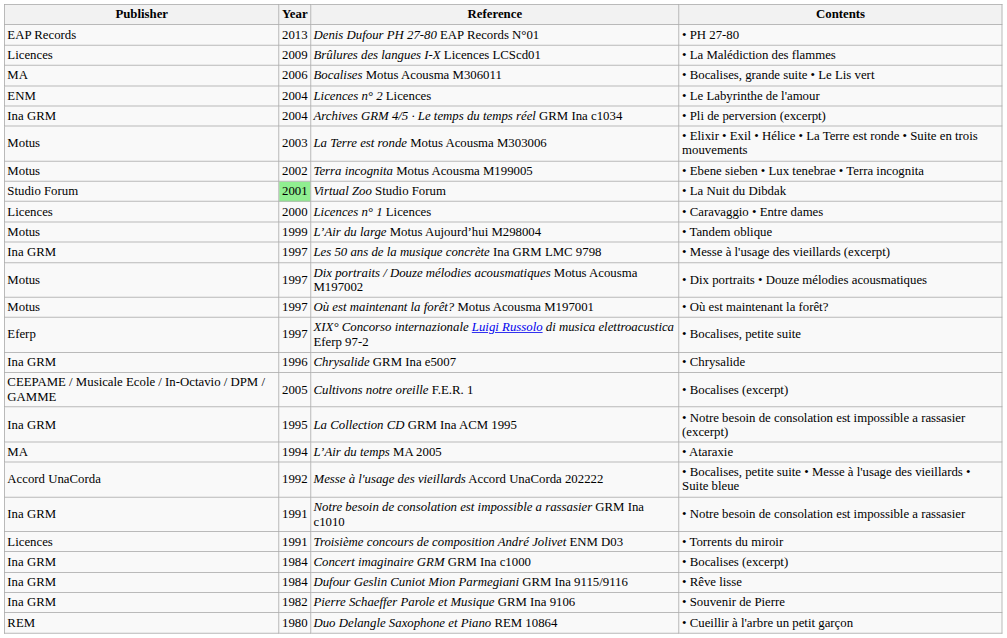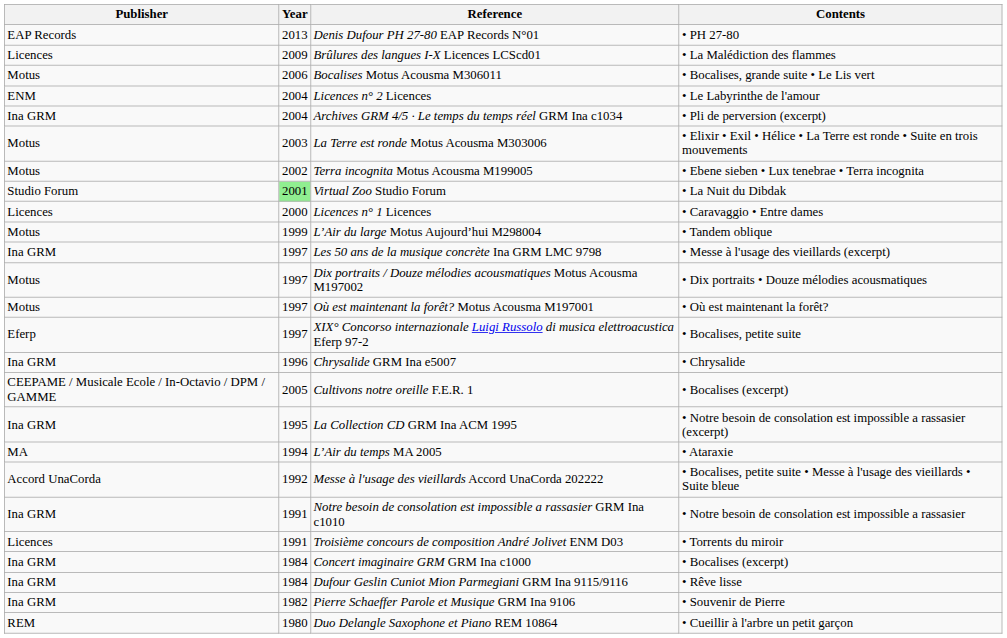Bocalises Motus Acousma M306011 | Publisher: MA -> Motus
